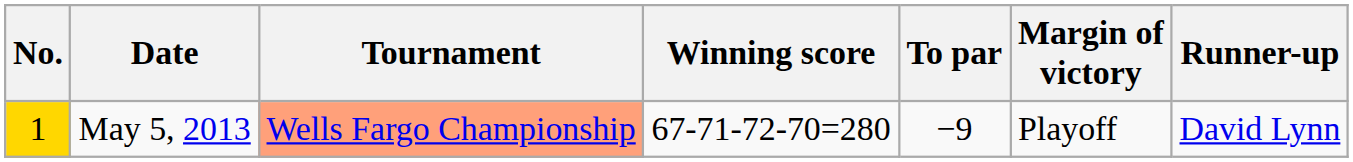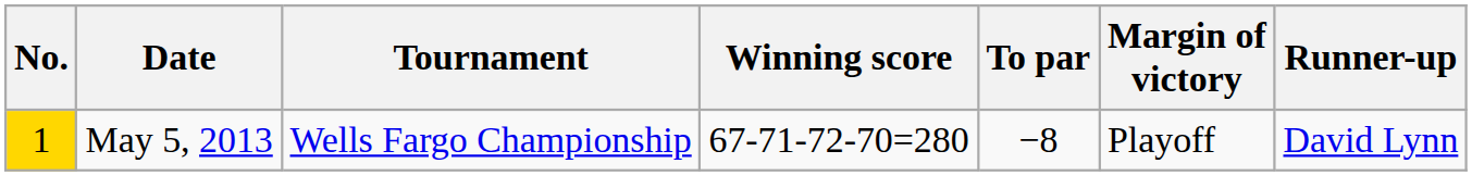May 5, 2013 | Tournament: lightsalmon background -> no background
May 5, 2013 | To par: −9 -> −8
